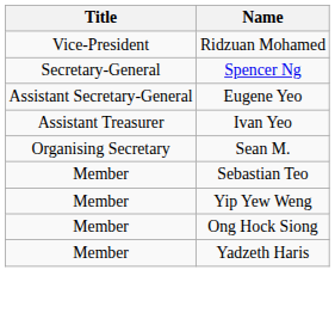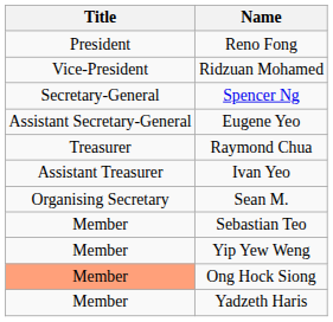+ row: President | Reno Fong
+ row: Treasurer | Raymond Chua
Ong Hock Siong | Title: no background -> lightsalmon background
